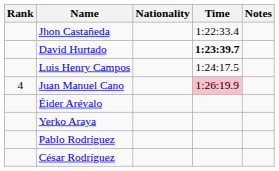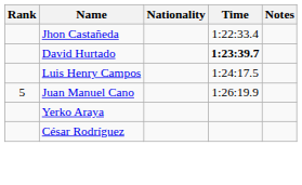Juan Manuel Cano | Rank: 4 -> 5
Juan Manuel Cano | Time: pink background -> no background
- row: Éider Arévalo
- row: Pablo Rodríguez
